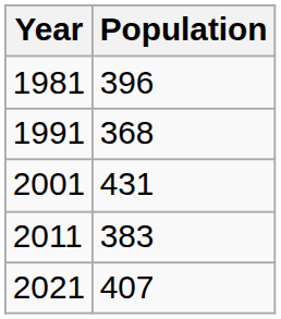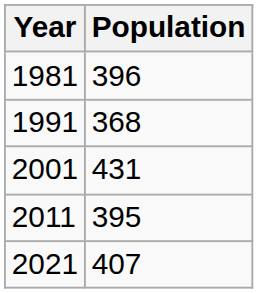2011 | Population: 383 -> 395
